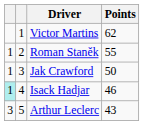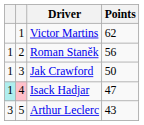Roman Staněk | Points: 55 -> 56
Isack Hadjar | column 2: no background -> pink background
Isack Hadjar | Points: 46 -> 47
